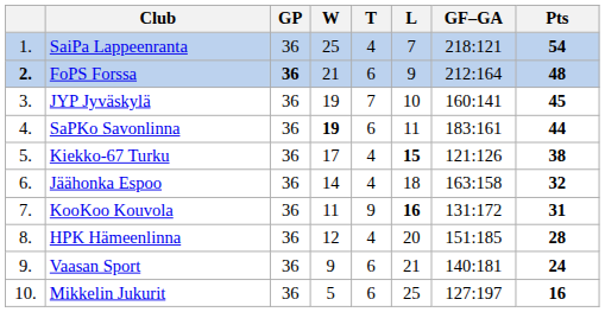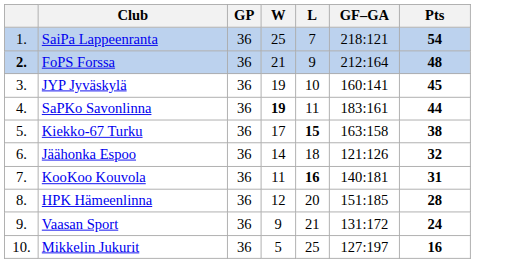- column: T | 4 | 6 | 7 | 6 | 4 | 4 | 9 | 4 | 6 | 6
FoPS Forssa | GP: bold -> normal
Kiekko-67 Turku | GF–GA: 121:126 -> 163:158
Jäähonka Espoo | GF–GA: 163:158 -> 121:126
KooKoo Kouvola | GF–GA: 131:172 -> 140:181
Vaasan Sport | GF–GA: 140:181 -> 131:172
